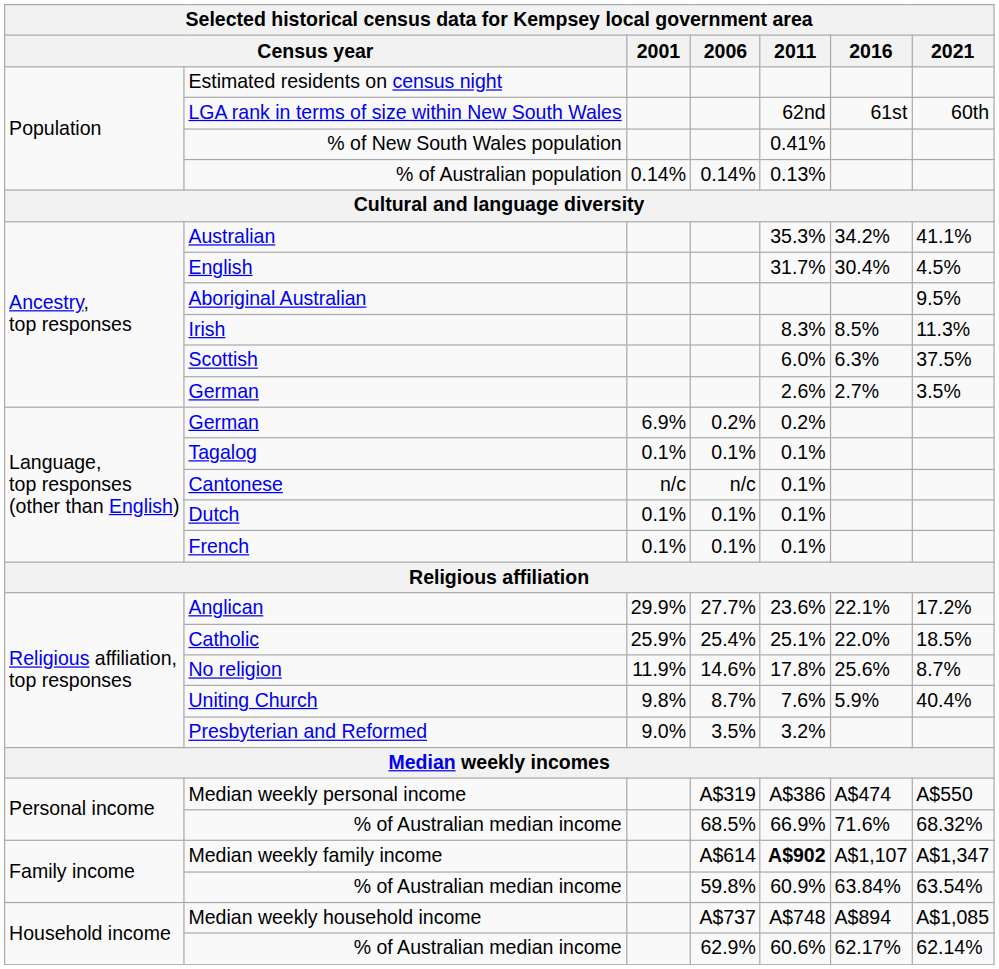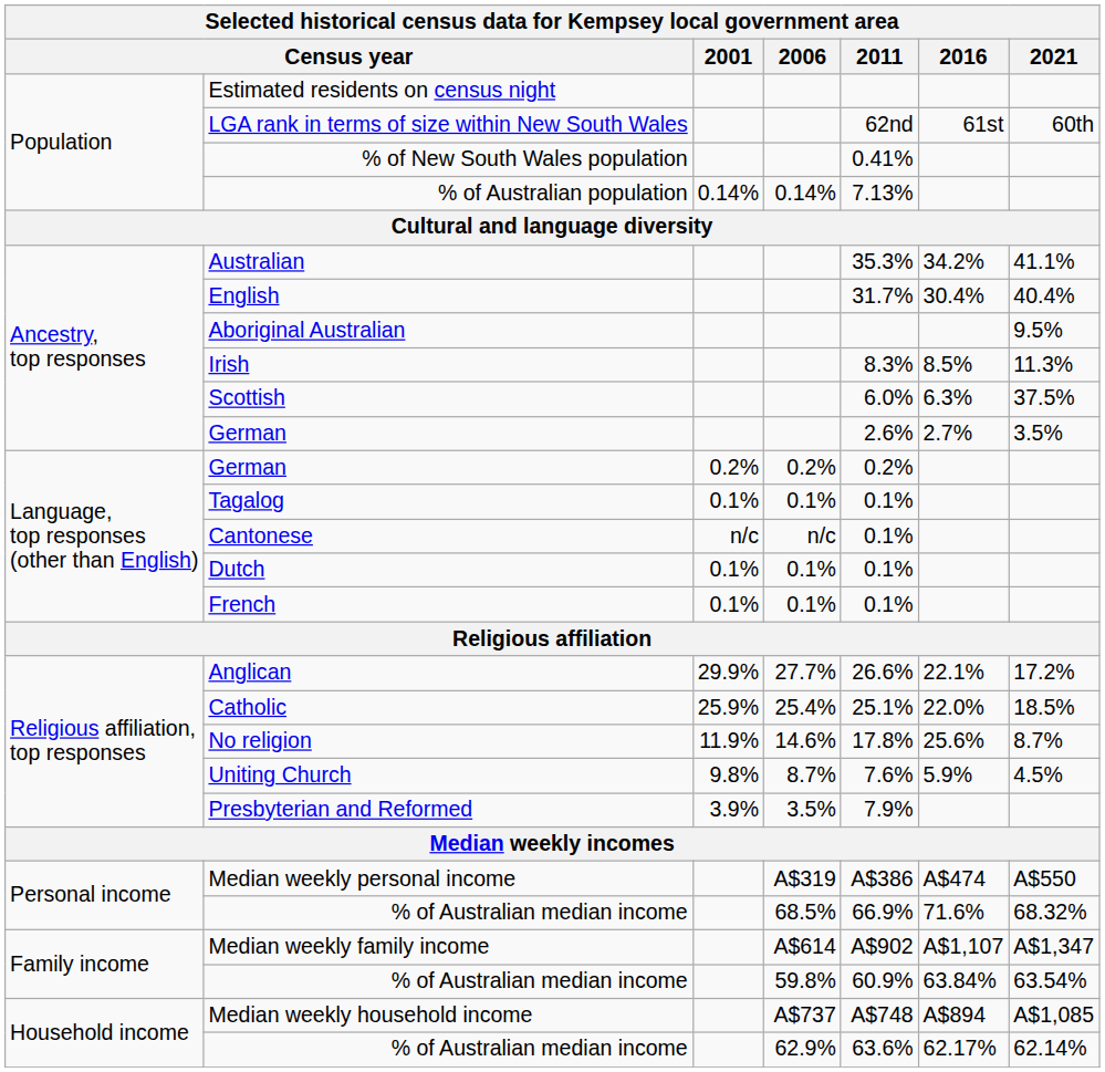% of Australian population | 2011: 0.13% -> 7.13%
English | 2021: 4.5% -> 40.4%
German / 0.2% | 2001: 6.9% -> 0.2%
Anglican | 2011: 23.6% -> 26.6%
Uniting Church | 2021: 40.4% -> 4.5%
Presbyterian and Reformed | 2001: 9.0% -> 3.9%
Presbyterian and Reformed | 2011: 3.2% -> 7.9%
Median weekly family income | 2011: bold -> normal
% of Australian median income / 62.9% | 2011: 60.6% -> 63.6%
